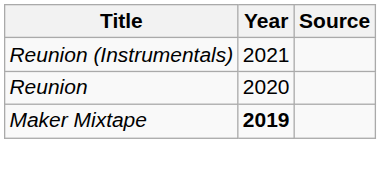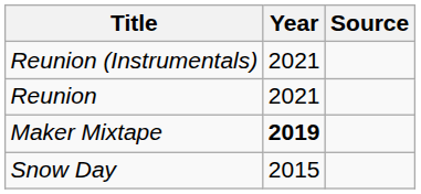Reunion | Year: 2020 -> 2021
+ row: Snow Day | 2015
